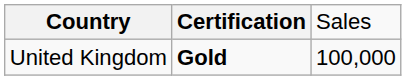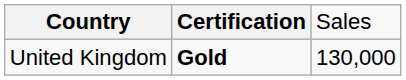United Kingdom | column 3: 100,000 -> 130,000
